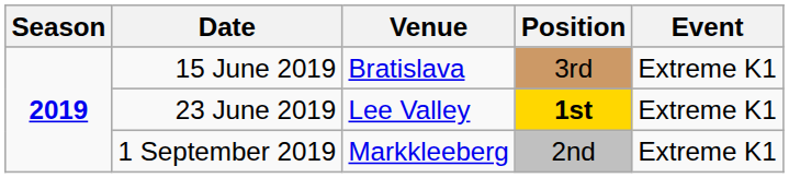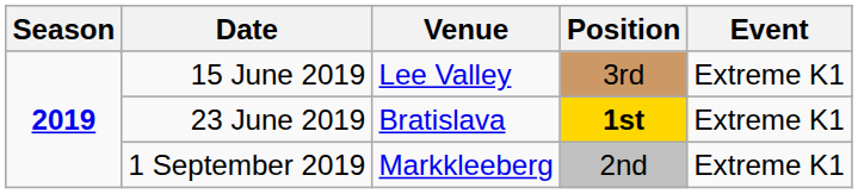15 June 2019 | Venue: Bratislava -> Lee Valley
23 June 2019 | Venue: Lee Valley -> Bratislava
